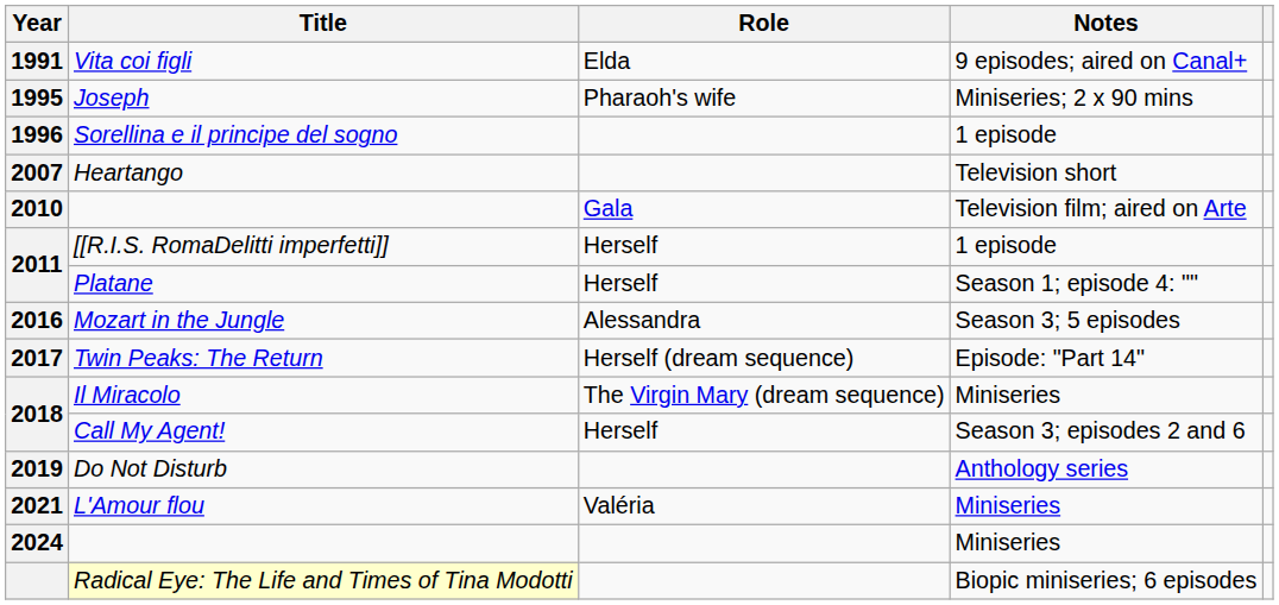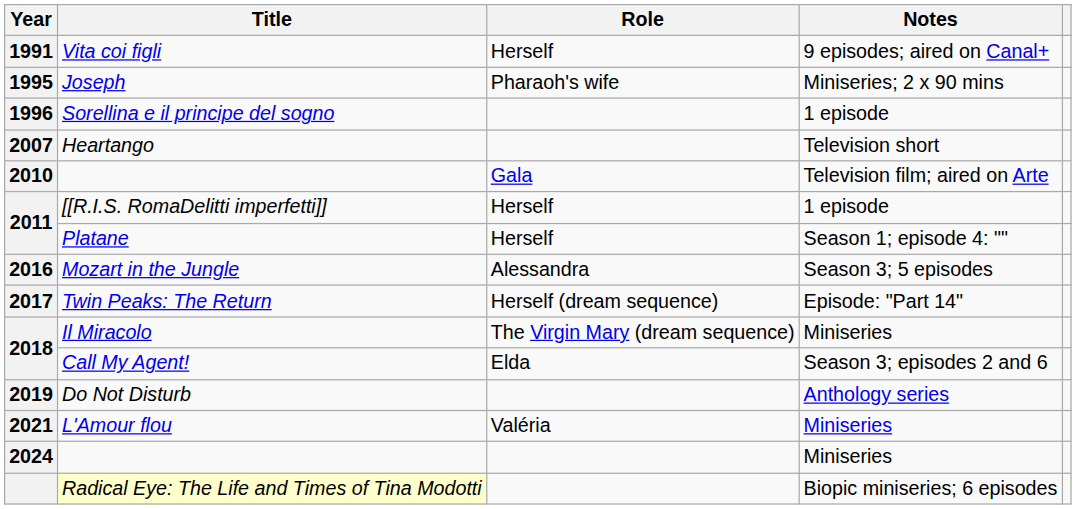Vita coi figli | Role: Elda -> Herself
Call My Agent! | Role: Herself -> Elda
